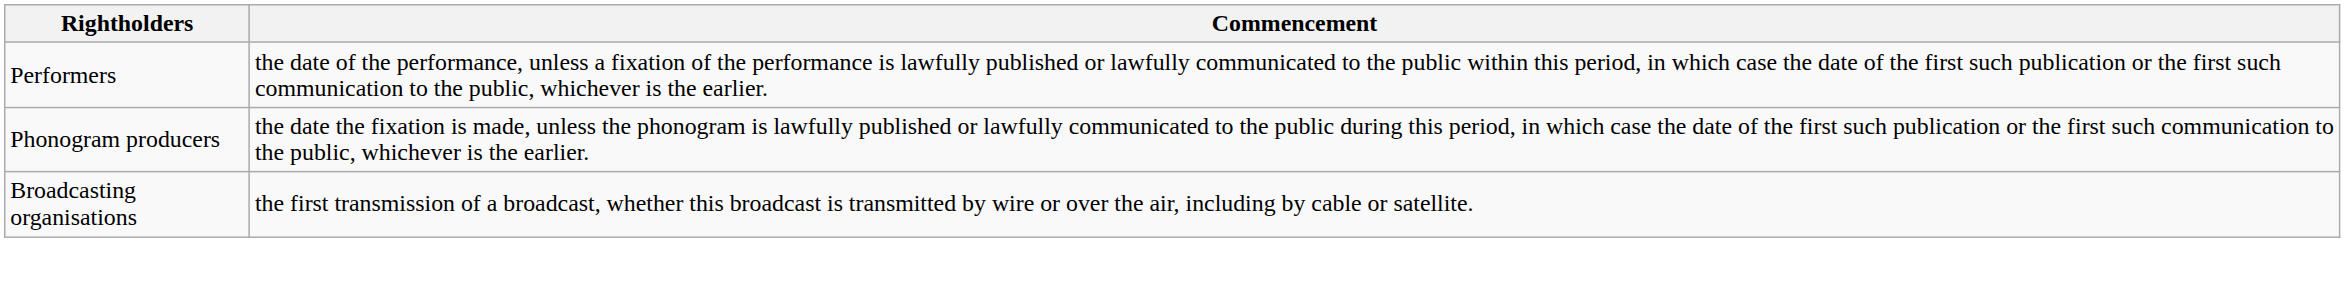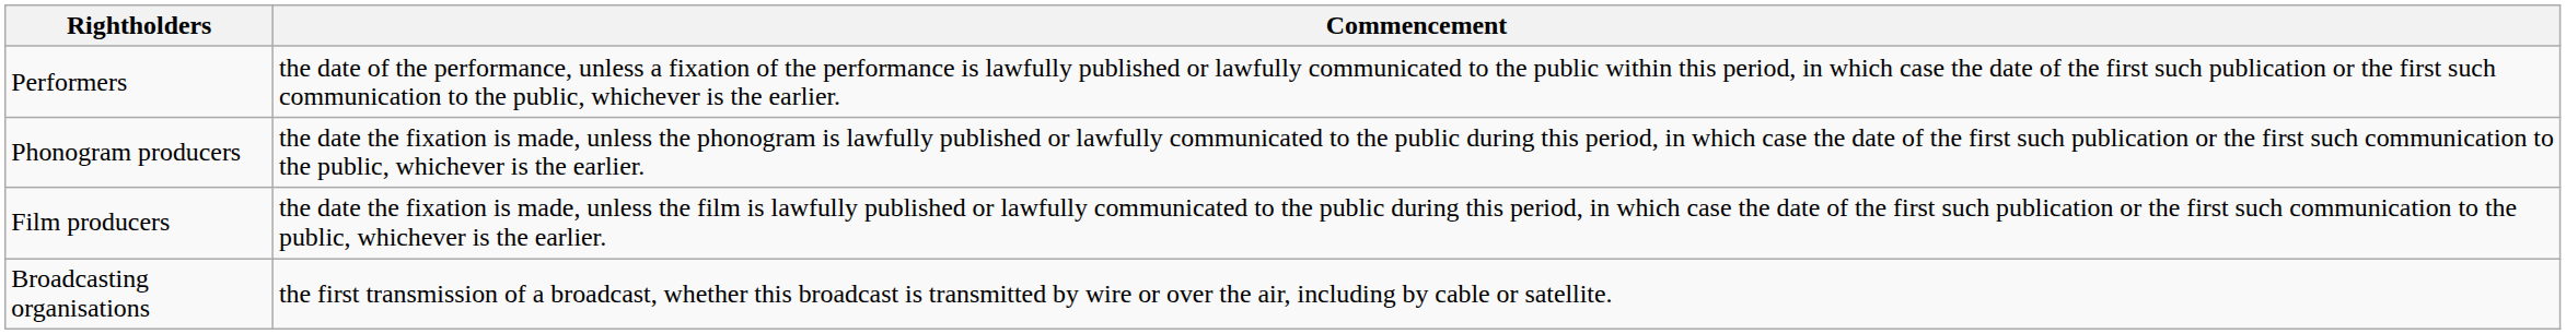+ row: Film producers | the date the fixation is made, unless the film is lawfully published or lawfully communicated to the public during this period, in which case the date of the first such publication or the first such communication to the public, whichever is the earlier.
